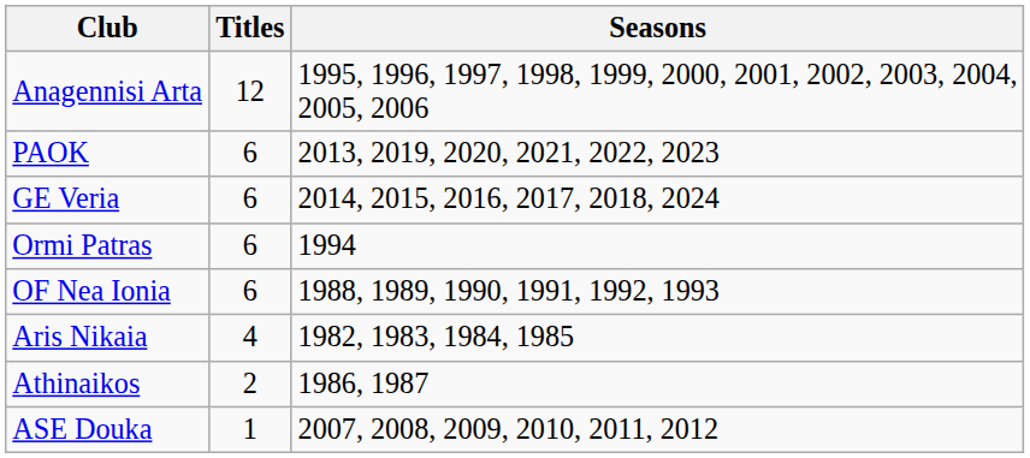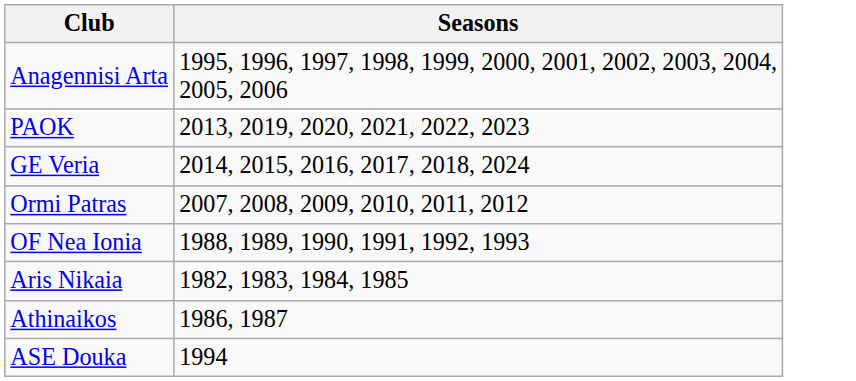- column: Titles | 12 | 6 | 6 | 6 | 6 | 4 | 2 | 1
Ormi Patras | Seasons: 1994 -> 2007, 2008, 2009, 2010, 2011, 2012
ASE Douka | Seasons: 2007, 2008, 2009, 2010, 2011, 2012 -> 1994
